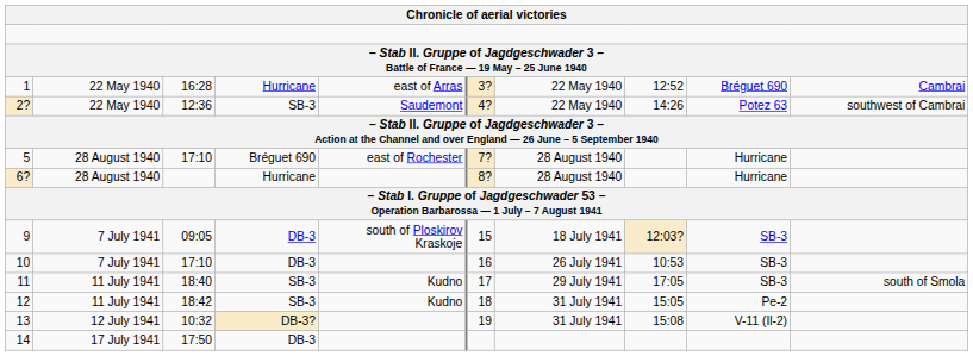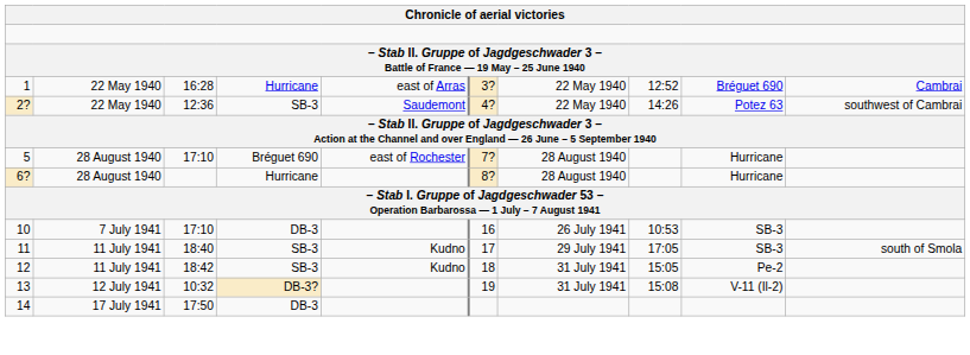- row: 9 | 7 July 1941 | 09:05 | DB-3 | south of Ploskirov Kraskoje | 15 | 18 July 1941 | 12:03? | SB-3
